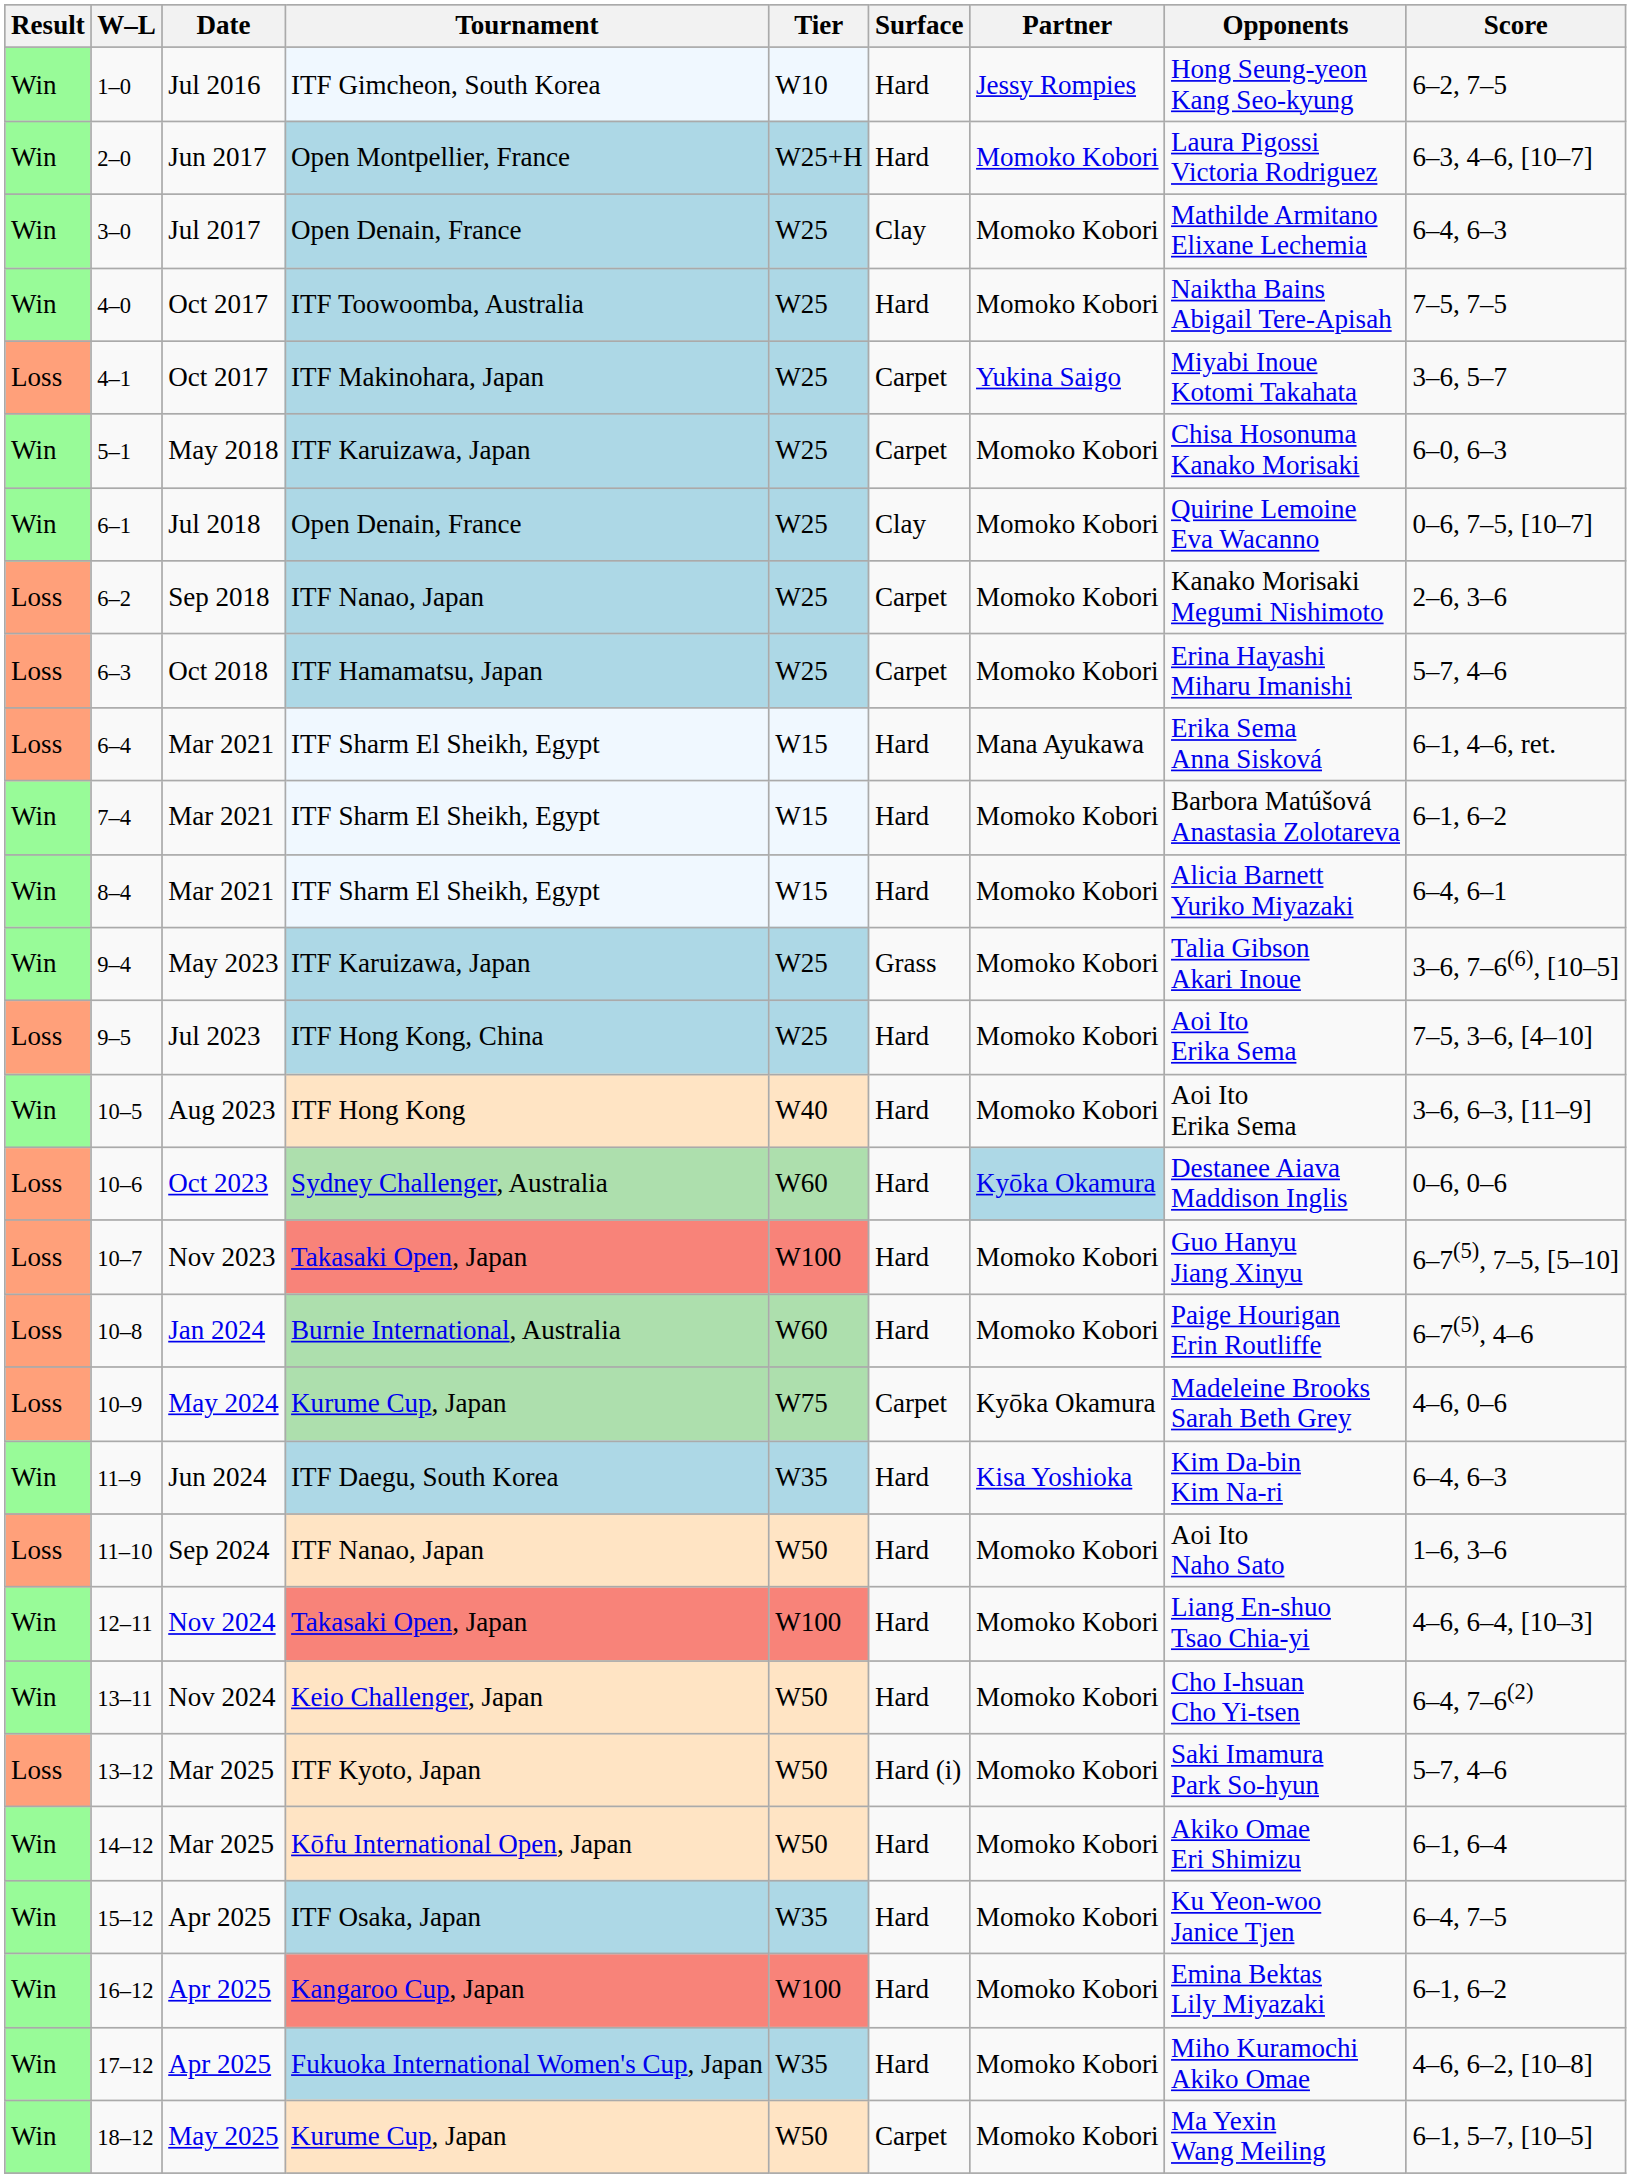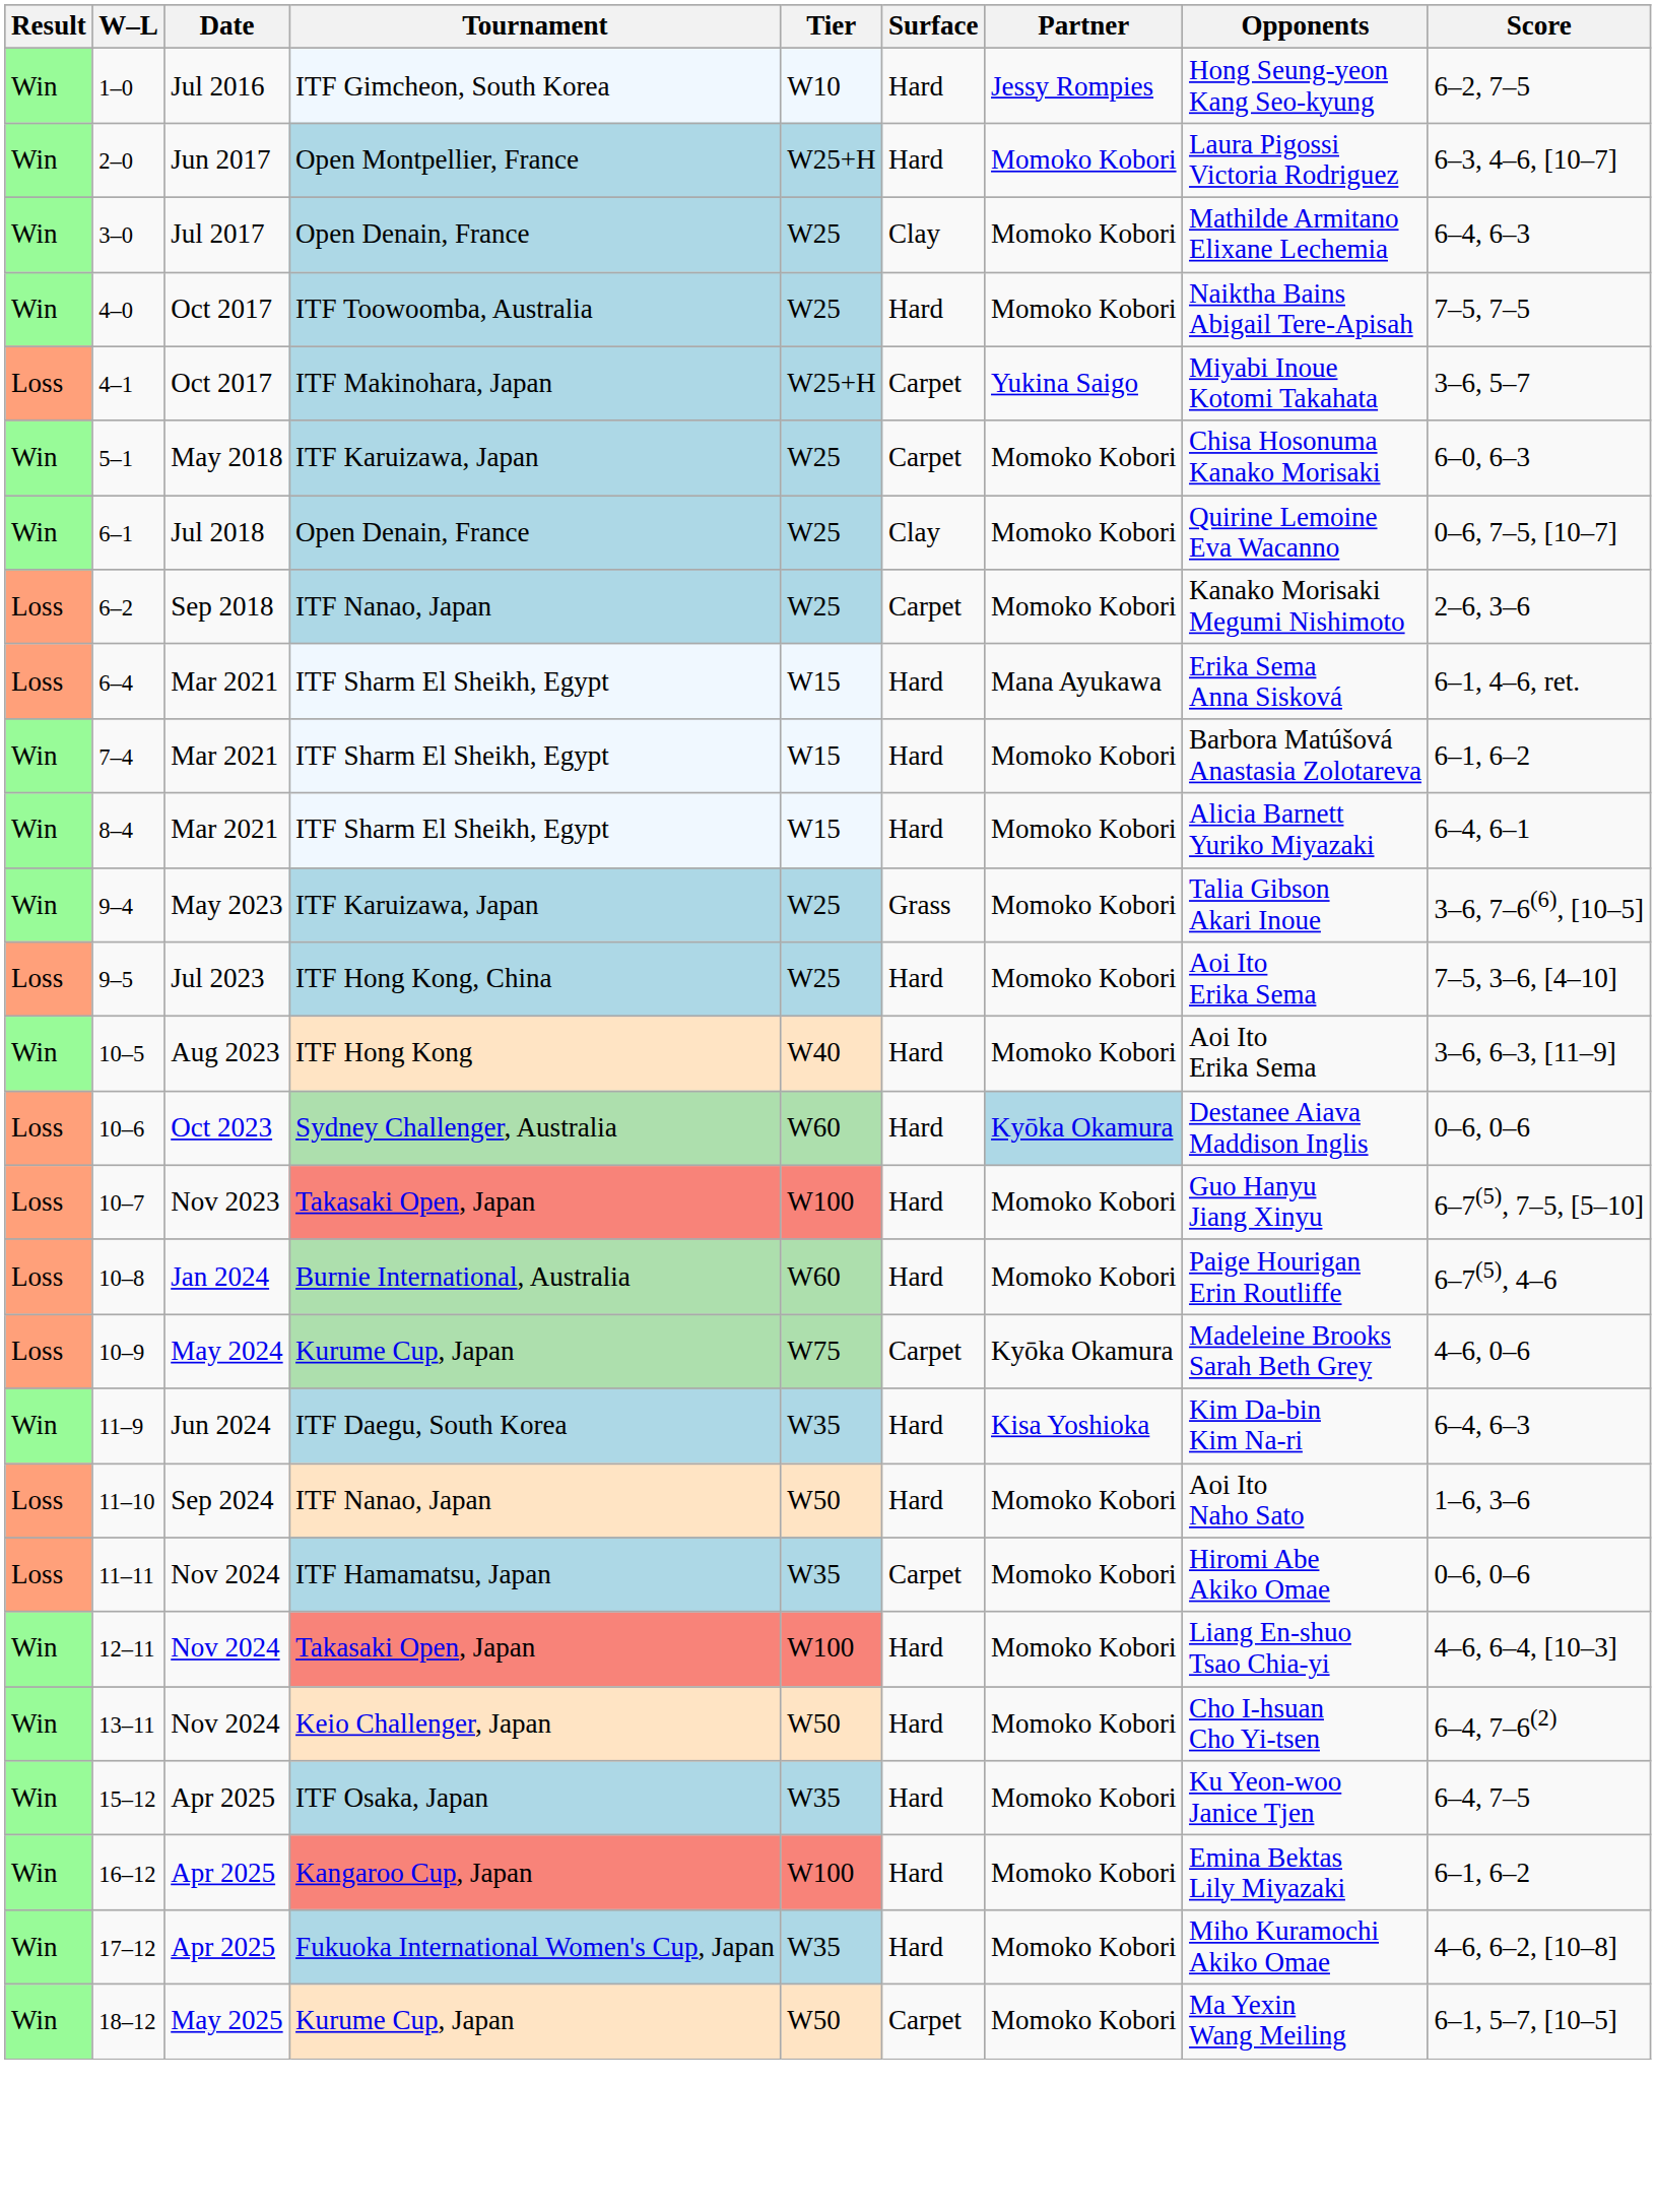4–1 | Tier: W25 -> W25+H
- row: Loss | 6–3 | Oct 2018 | ITF Hamamatsu, Japan | W25 | Carpet | Momoko Kobori | Erina Hayashi Miharu Imanishi | 5–7, 4–6
+ row: Loss | 11–11 | Nov 2024 | ITF Hamamatsu, Japan | W35 | Carpet | Momoko Kobori | Hiromi Abe Akiko Omae | 0–6, 0–6
- row: Loss | 13–12 | Mar 2025 | ITF Kyoto, Japan | W50 | Hard (i) | Momoko Kobori | Saki Imamura Park So-hyun | 5–7, 4–6
- row: Win | 14–12 | Mar 2025 | Kōfu International Open, Japan | W50 | Hard | Momoko Kobori | Akiko Omae Eri Shimizu | 6–1, 6–4
